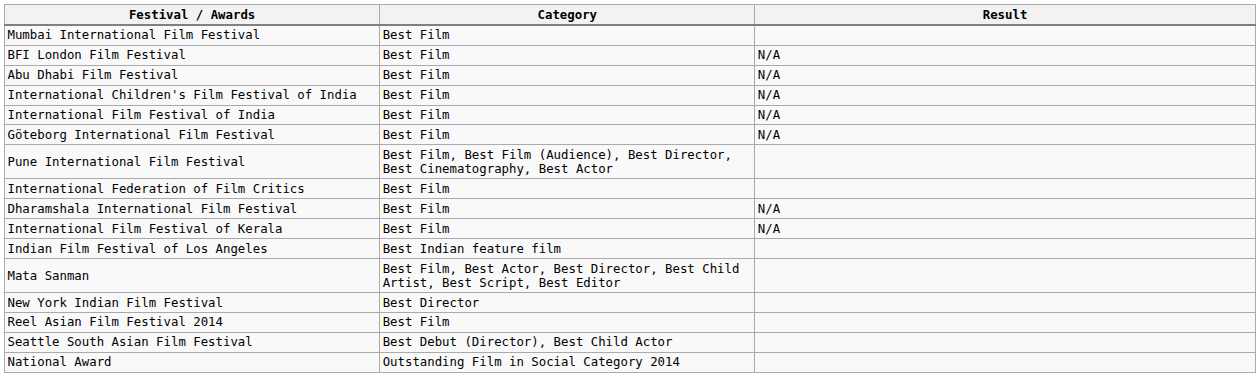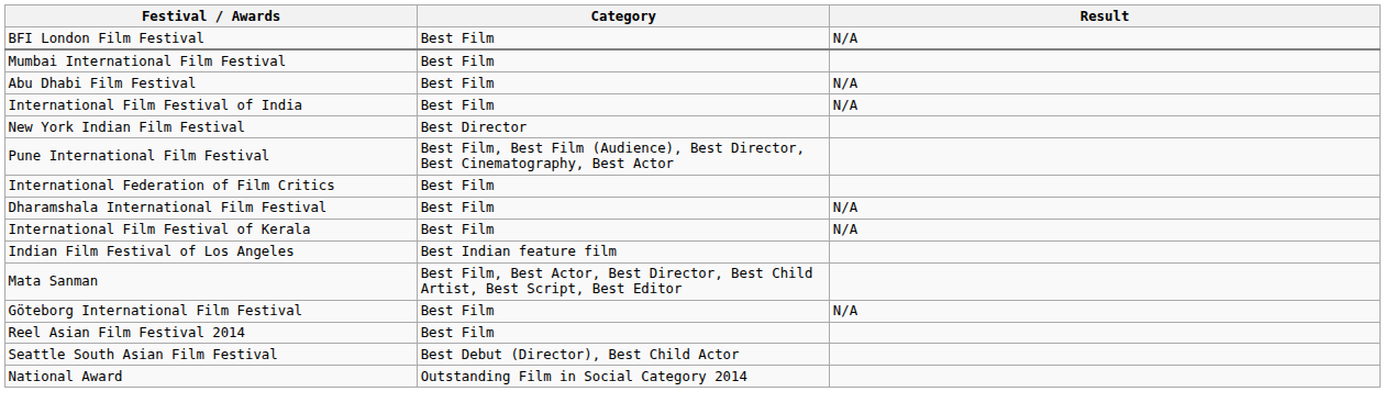rows swapped: Mumbai International Film Festival <-> BFI London Film Festival
- row: International Children's Film Festival of India | Best Film | N/A
rows swapped: Göteborg International Film Festival <-> New York Indian Film Festival
